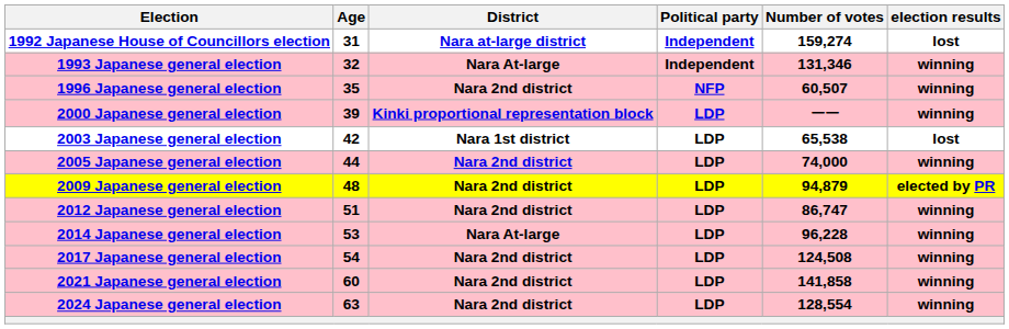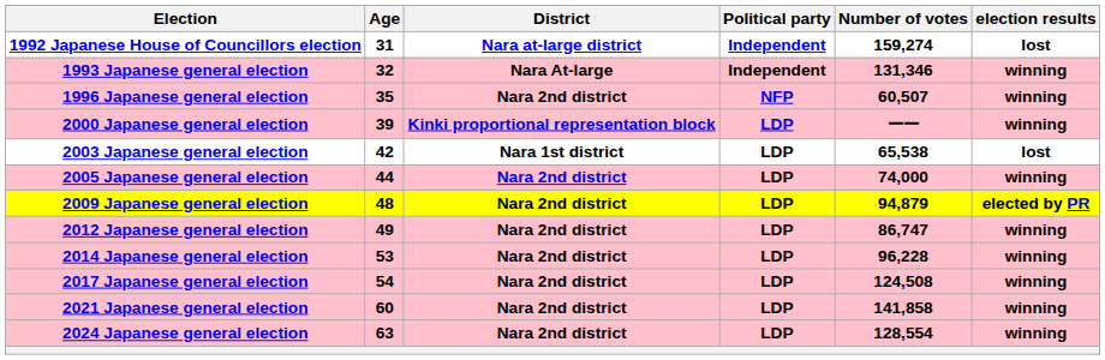2000 Japanese general election | Number of votes: normal -> bold
2012 Japanese general election | Age: 51 -> 49
2014 Japanese general election | District: Nara At-large -> Nara 2nd district
